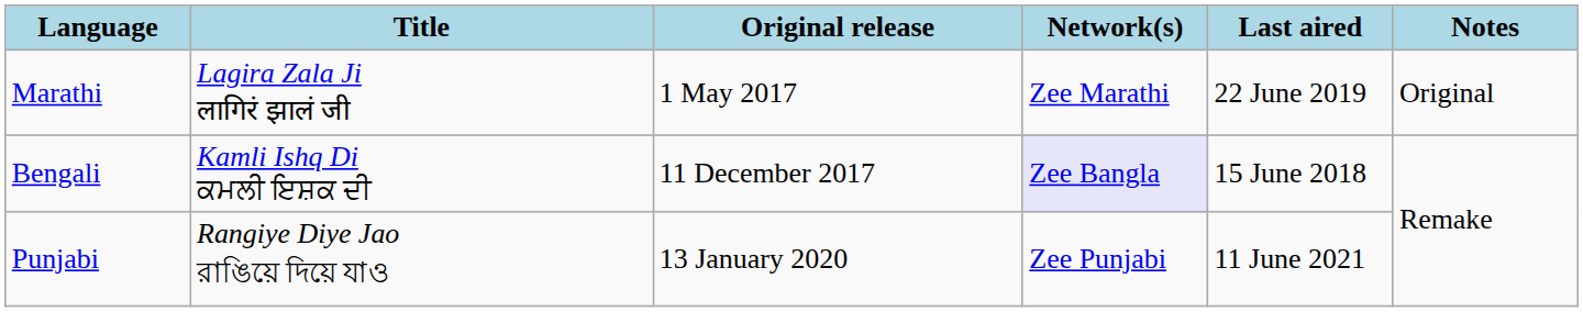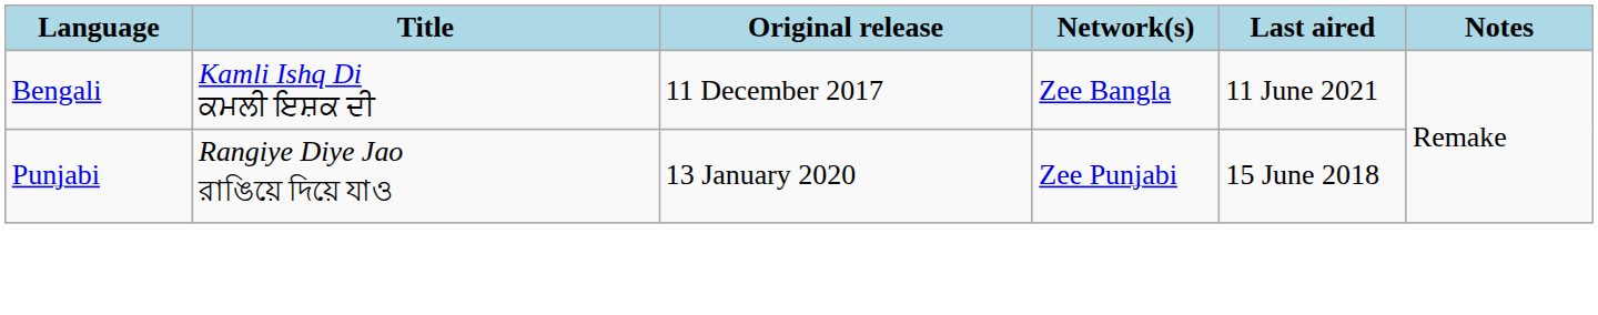- row: Marathi | Lagira Zala Ji लागिरं झालं जी | 1 May 2017 | Zee Marathi | 22 June 2019 | Original
Bengali | Network(s): lavender background -> no background
Bengali | Last aired: 15 June 2018 -> 11 June 2021
Punjabi | Last aired: 11 June 2021 -> 15 June 2018
